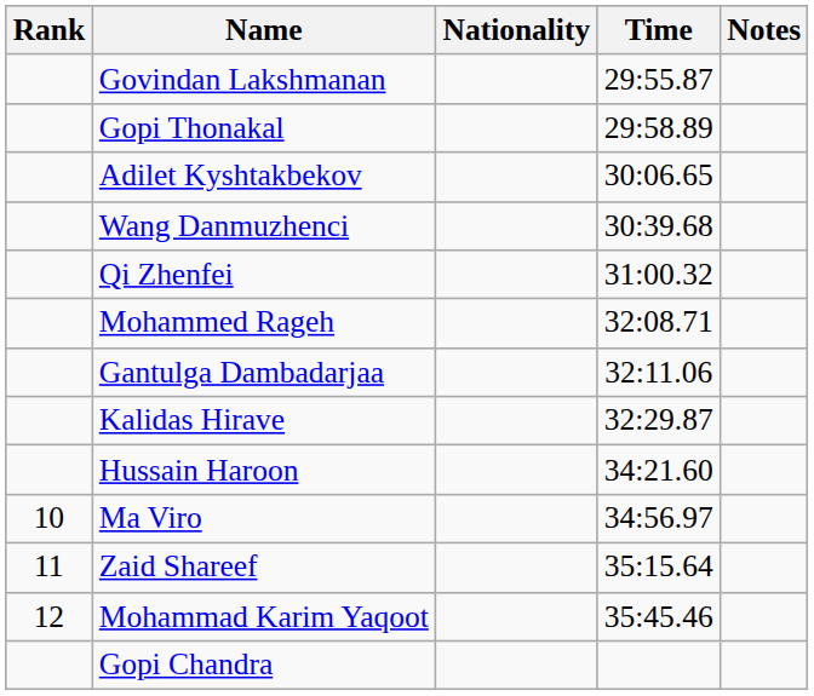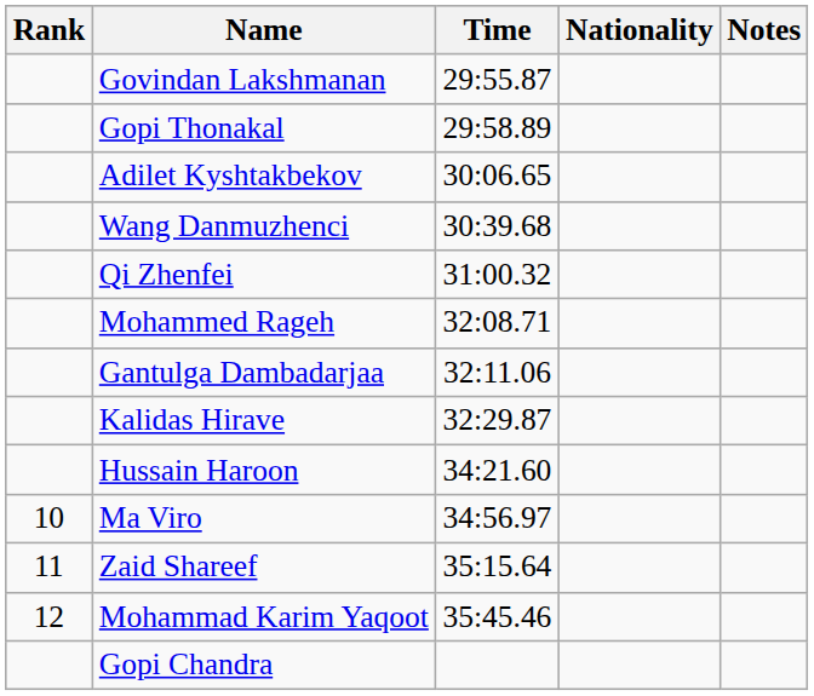columns swapped: Nationality <-> Time
